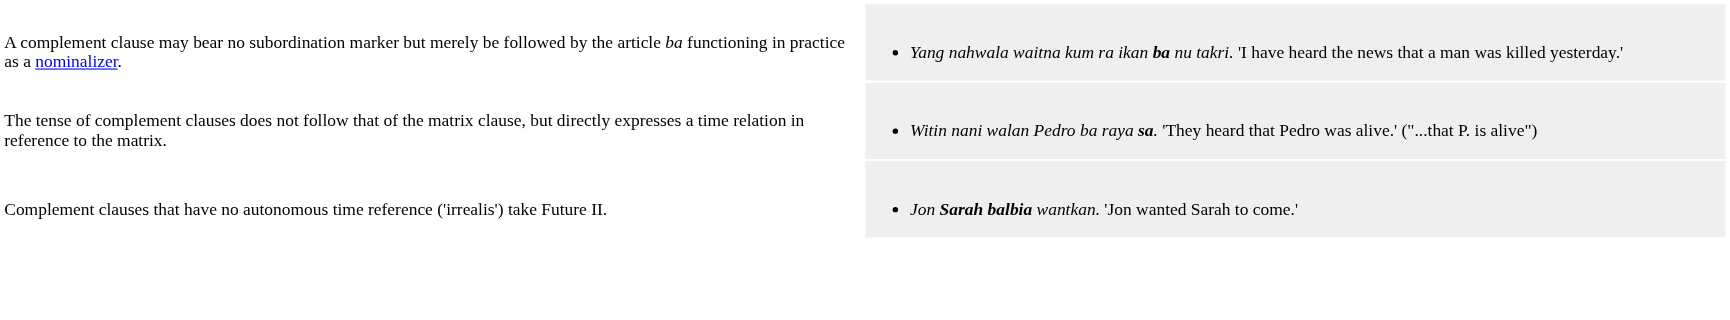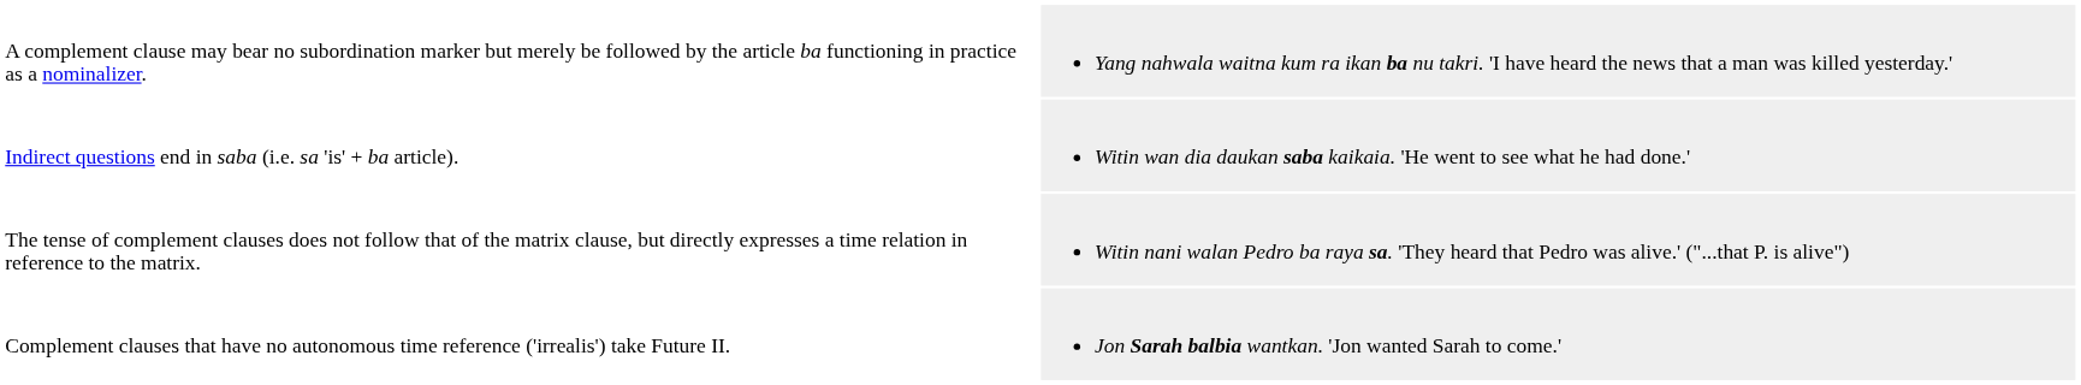+ row: Indirect questions end in saba (i.e. sa 'is' + ba article). | Witin wan dia daukan saba kaikaia. 'He went to see what he had done.'
